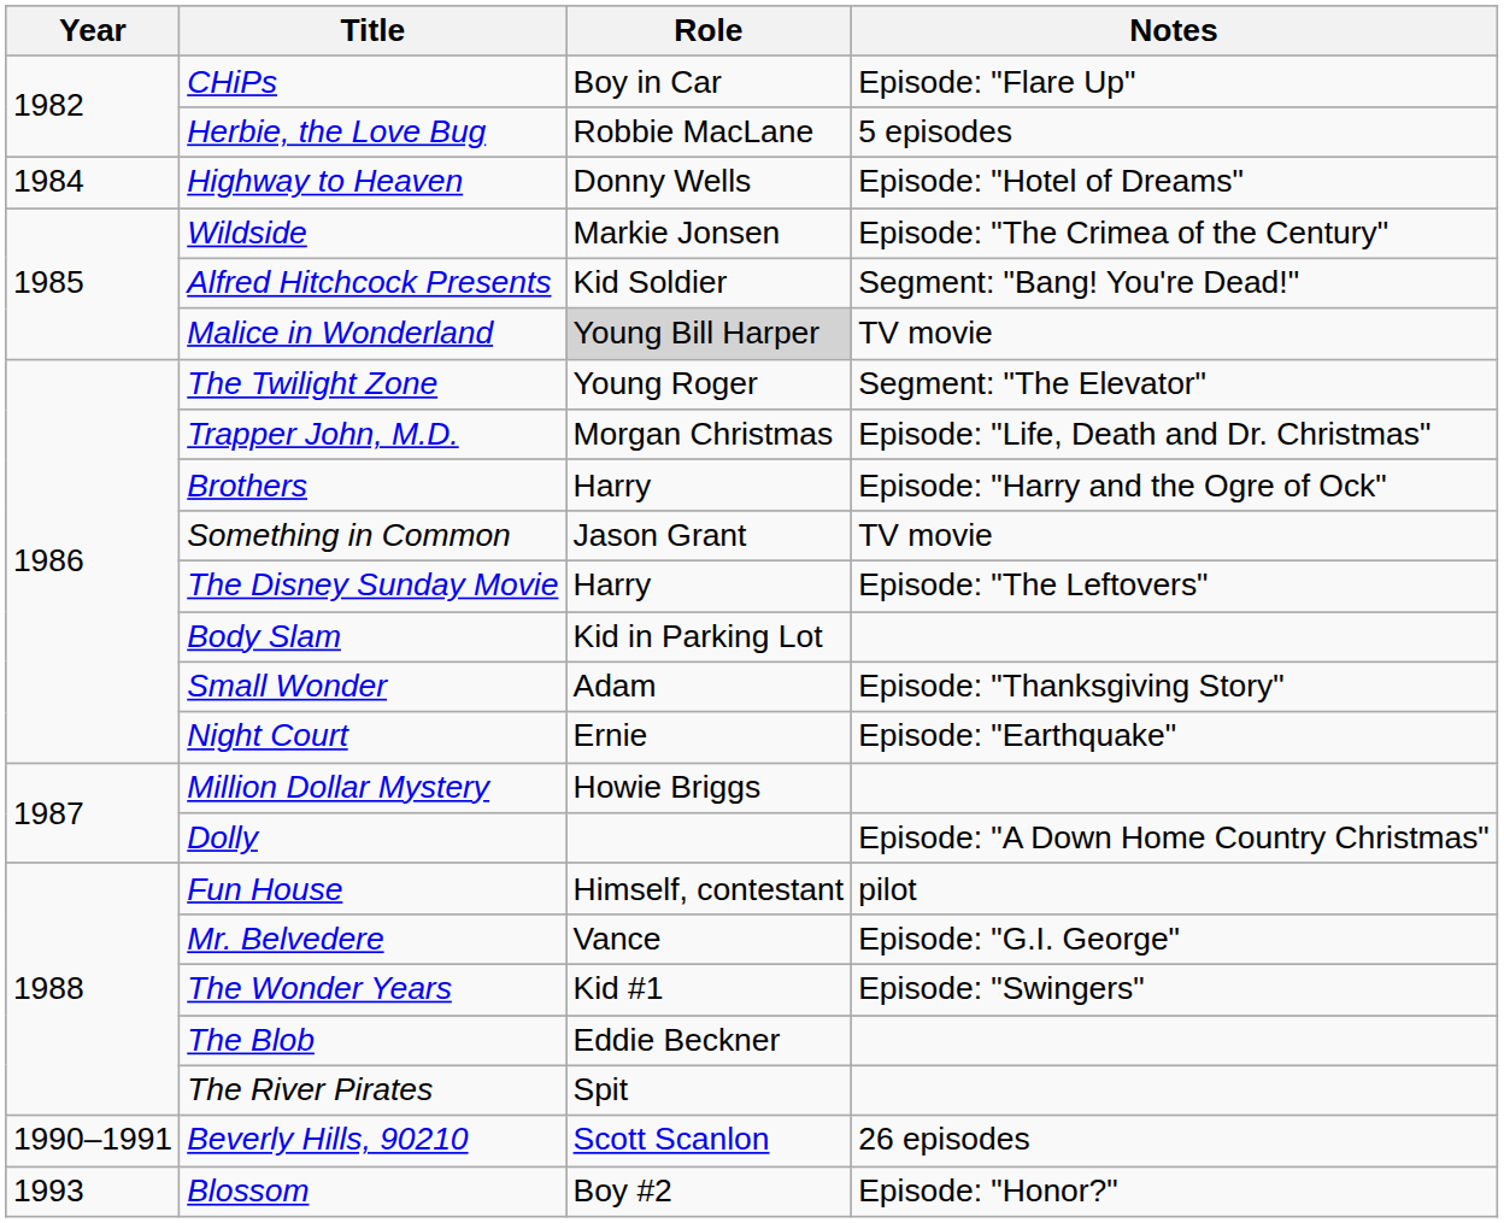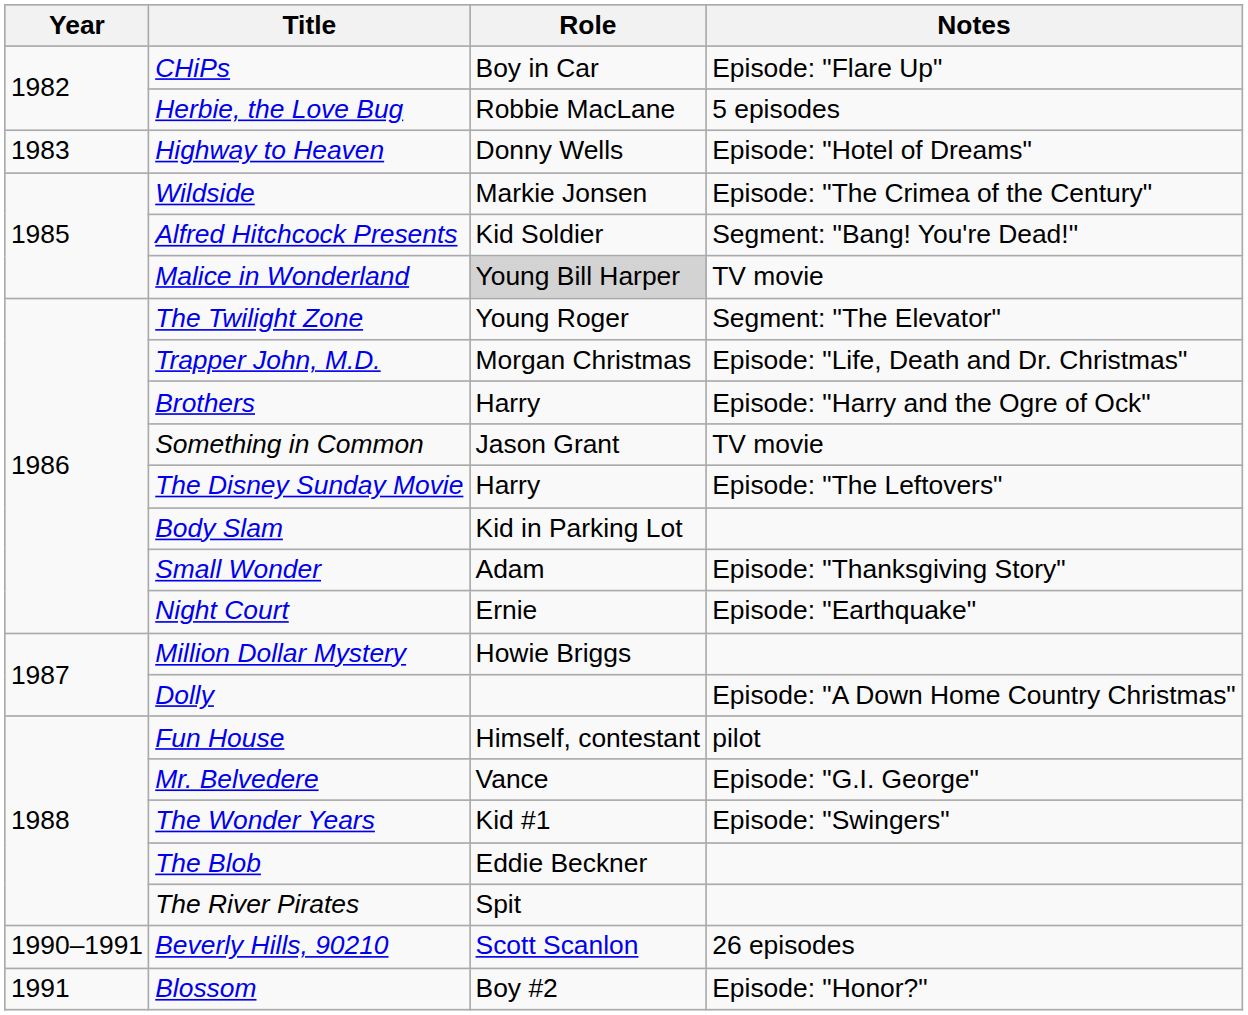Highway to Heaven | Year: 1984 -> 1983
Blossom | Year: 1993 -> 1991
